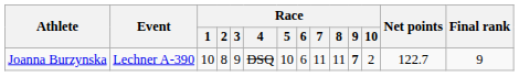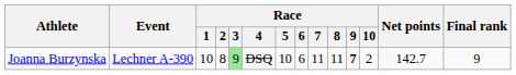Joanna Burzynska | Race / 3: no background -> lightgreen background
Joanna Burzynska | Net points: 122.7 -> 142.7
